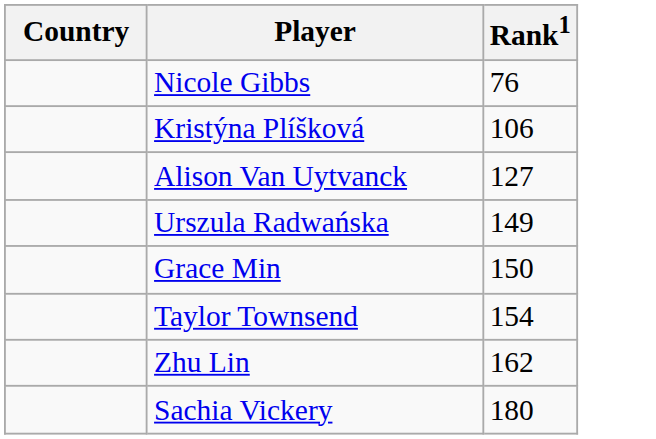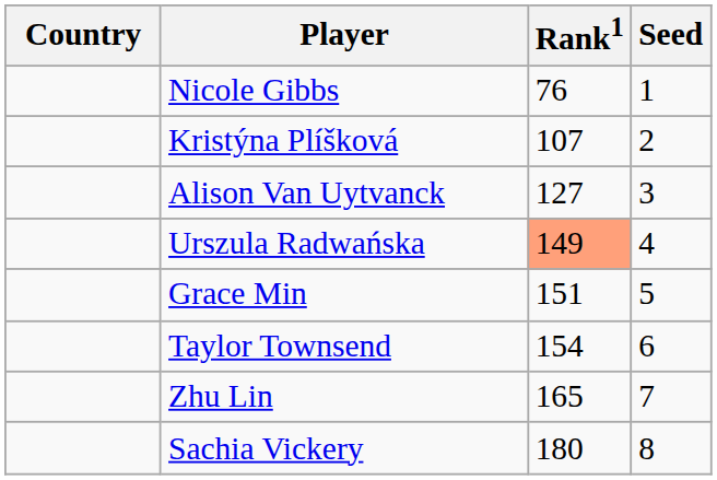+ column: Seed | 1 | 2 | 3 | 4 | 5 | 6 | 7 | 8
Kristýna Plíšková | Rank1: 106 -> 107
Urszula Radwańska | Rank1: no background -> lightsalmon background
Grace Min | Rank1: 150 -> 151
Zhu Lin | Rank1: 162 -> 165
